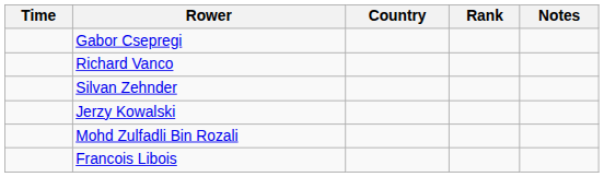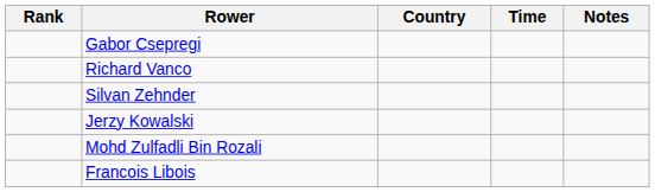columns swapped: Rank <-> Time
